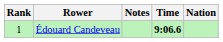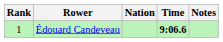columns swapped: Nation <-> Notes
